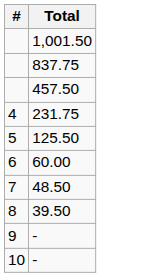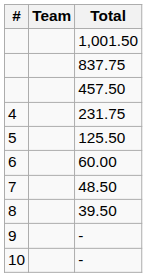+ column: Team
